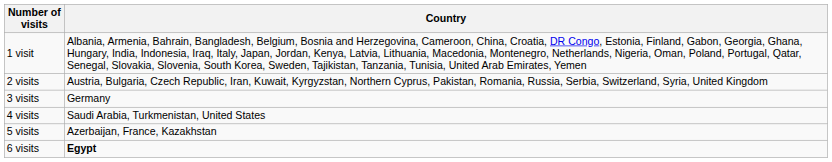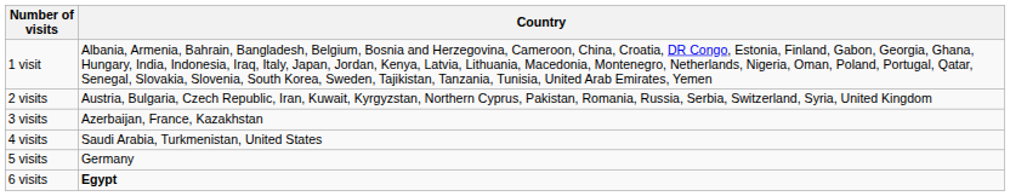3 visits | Country: Germany -> Azerbaijan, France, Kazakhstan
5 visits | Country: Azerbaijan, France, Kazakhstan -> Germany
